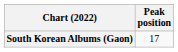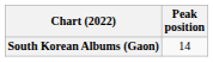South Korean Albums (Gaon) | Peak position: 17 -> 14
